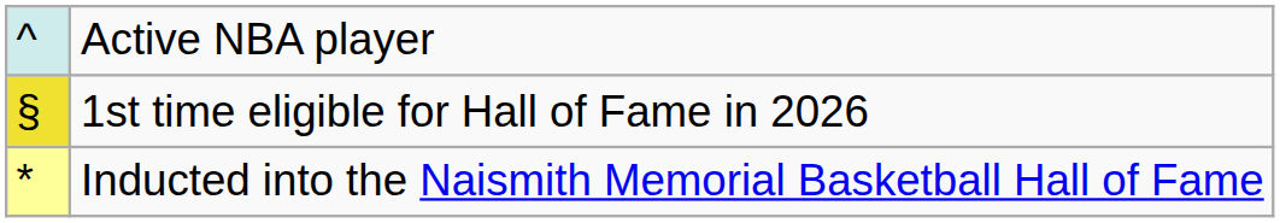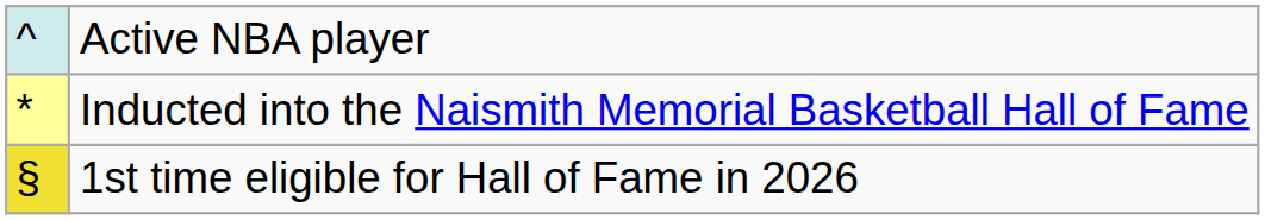rows swapped: Inducted into the Naismith Memorial Basketball Hall of Fame <-> 1st time eligible for Hall of Fame in 2026
